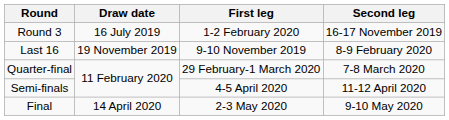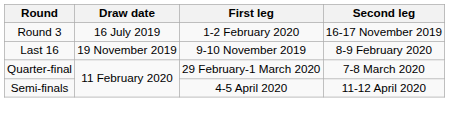- row: Final | 14 April 2020 | 2-3 May 2020 | 9-10 May 2020
